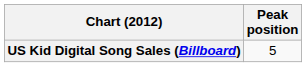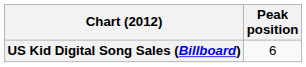US Kid Digital Song Sales (Billboard) | Peak position: 5 -> 6
